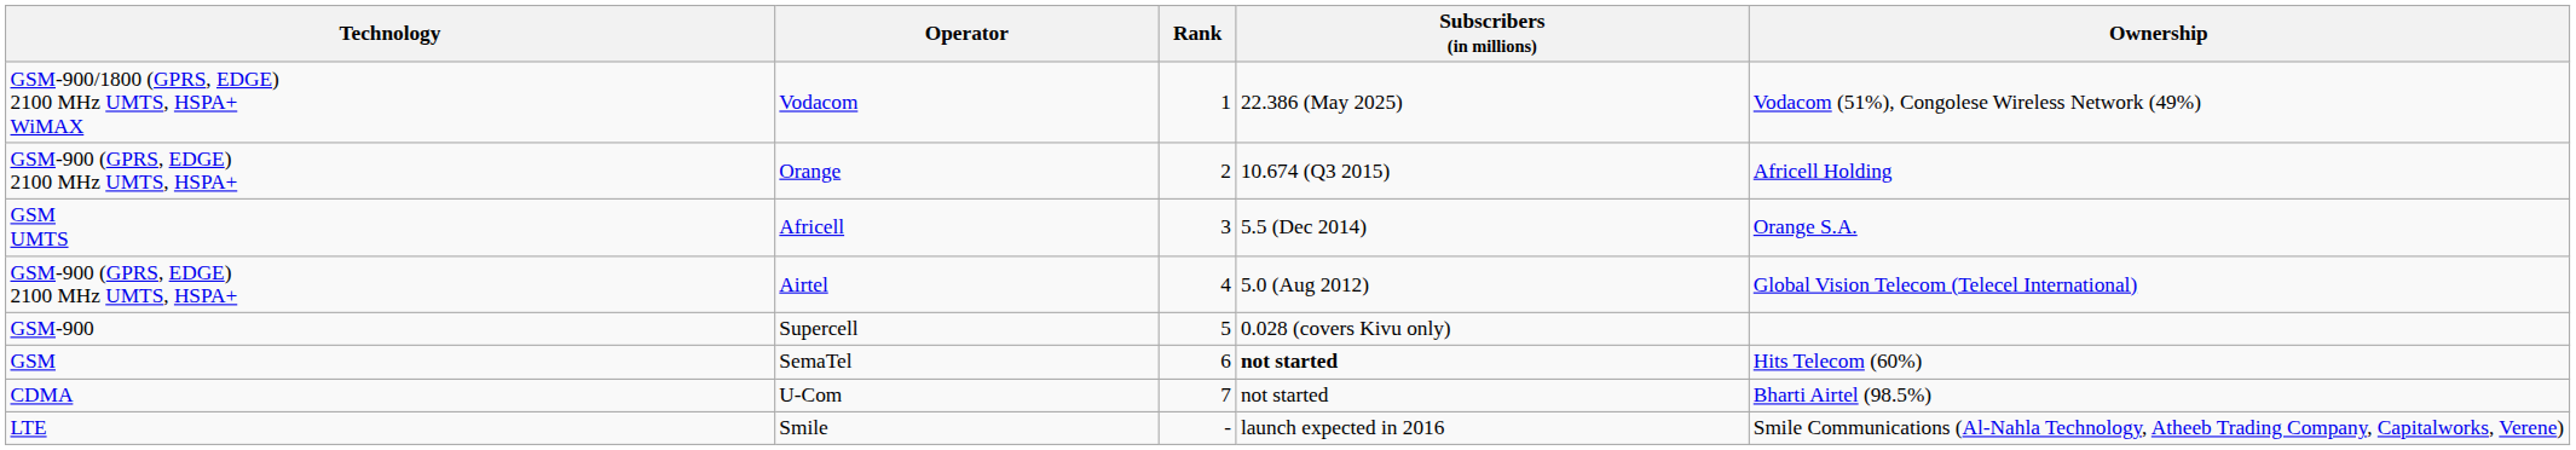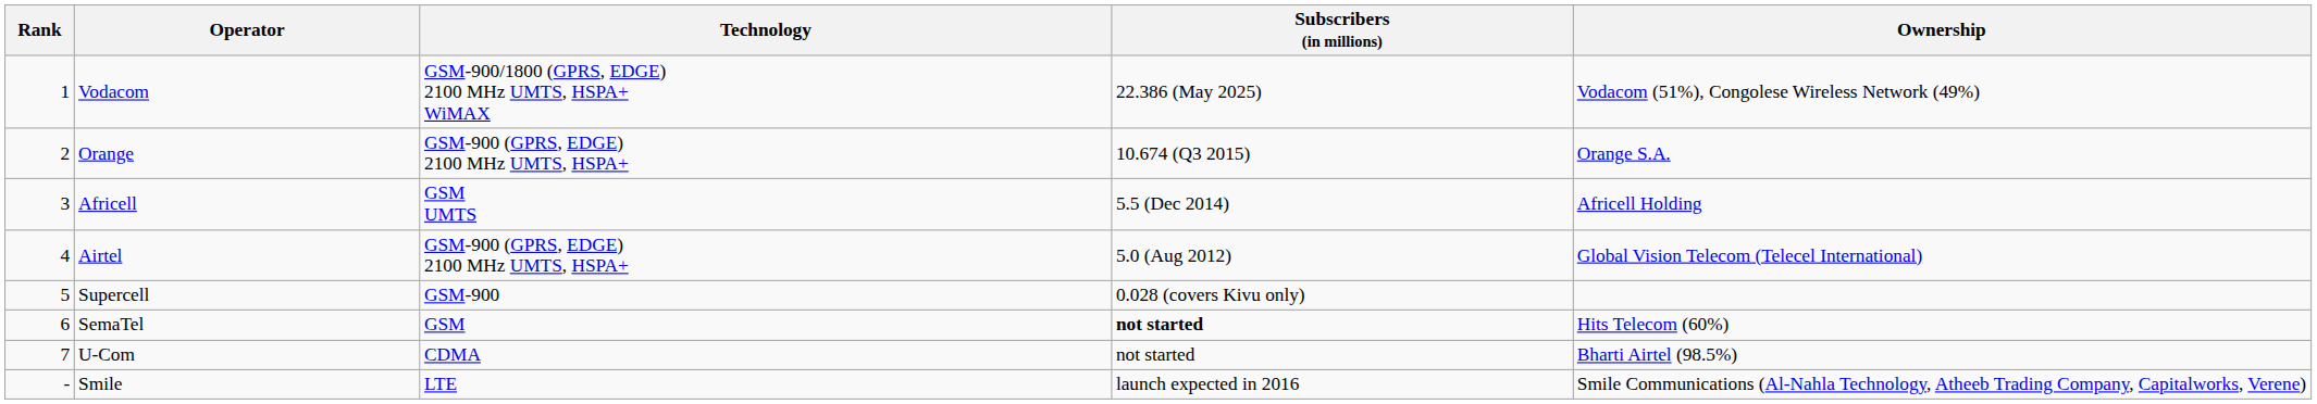columns swapped: Rank <-> Technology
Orange | Ownership: Africell Holding -> Orange S.A.
Africell | Ownership: Orange S.A. -> Africell Holding
